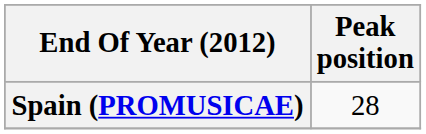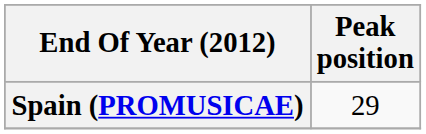Spain (PROMUSICAE) | Peak position: 28 -> 29
